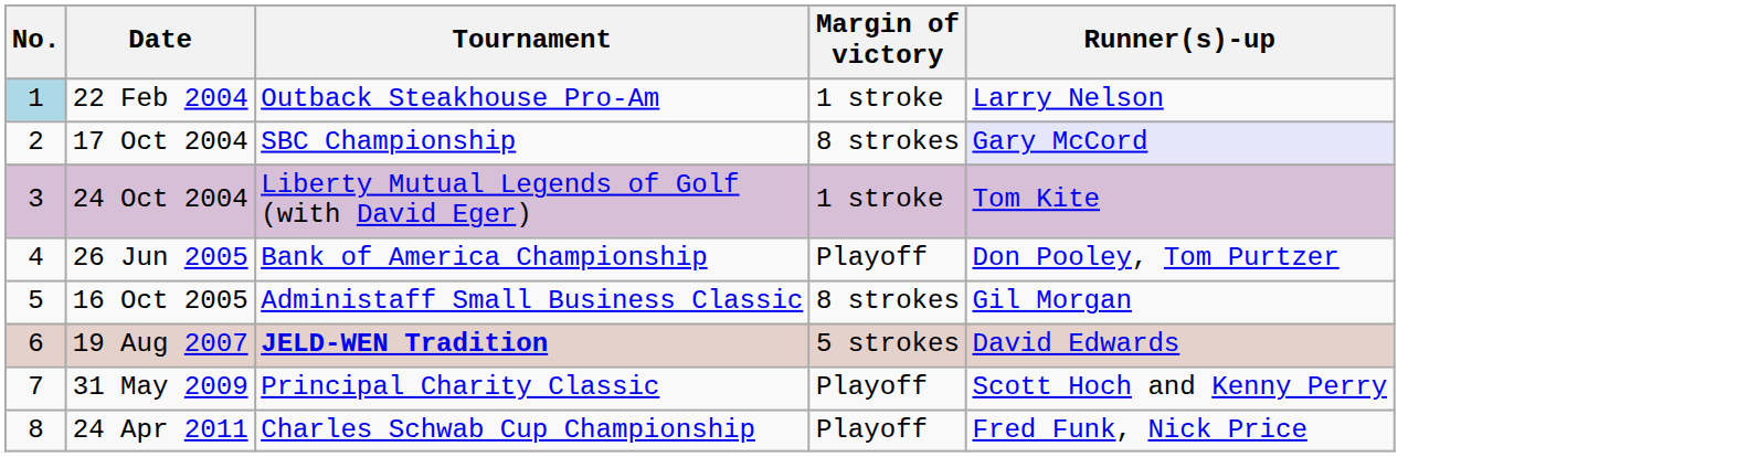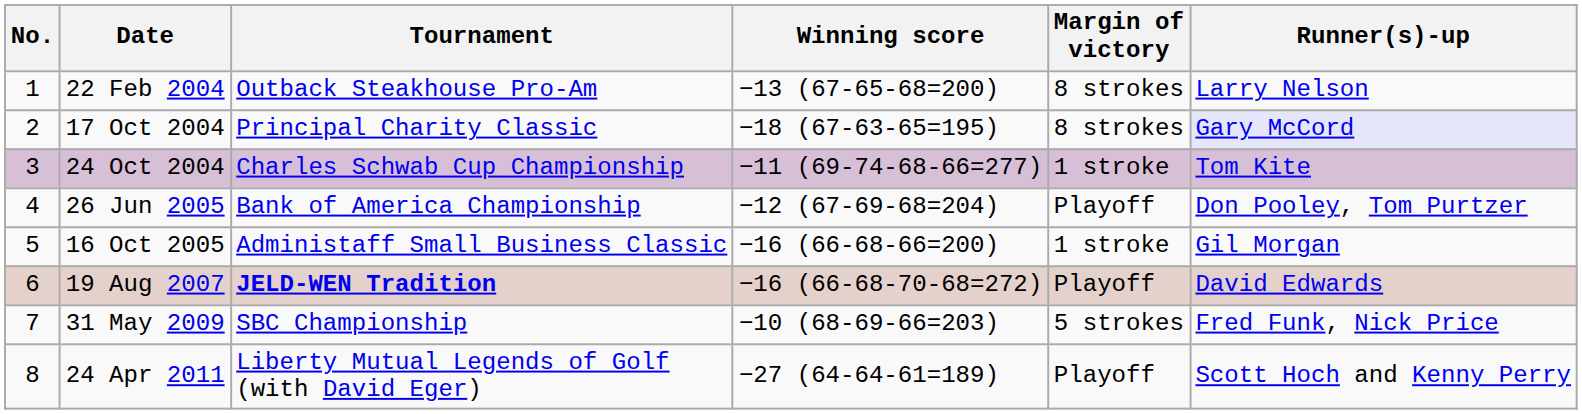+ column: Winning score | −13 (67-65-68=200) | −18 (67-63-65=195) | −11 (69-74-68-66=277) | −12 (67-69-68=204) | −16 (66-68-66=200) | −16 (66-68-70-68=272) | −10 (68-69-66=203) | −27 (64-64-61=189)
22 Feb 2004 | No.: lightblue background -> no background
22 Feb 2004 | Margin of victory: 1 stroke -> 8 strokes
17 Oct 2004 | Tournament: SBC Championship -> Principal Charity Classic
24 Oct 2004 | Tournament: Liberty Mutual Legends of Golf (with David Eger) -> Charles Schwab Cup Championship
16 Oct 2005 | Margin of victory: 8 strokes -> 1 stroke
19 Aug 2007 | Margin of victory: 5 strokes -> Playoff
31 May 2009 | Tournament: Principal Charity Classic -> SBC Championship
31 May 2009 | Margin of victory: Playoff -> 5 strokes
31 May 2009 | Runner(s)-up: Scott Hoch and Kenny Perry -> Fred Funk, Nick Price
24 Apr 2011 | Tournament: Charles Schwab Cup Championship -> Liberty Mutual Legends of Golf (with David Eger)
24 Apr 2011 | Runner(s)-up: Fred Funk, Nick Price -> Scott Hoch and Kenny Perry
